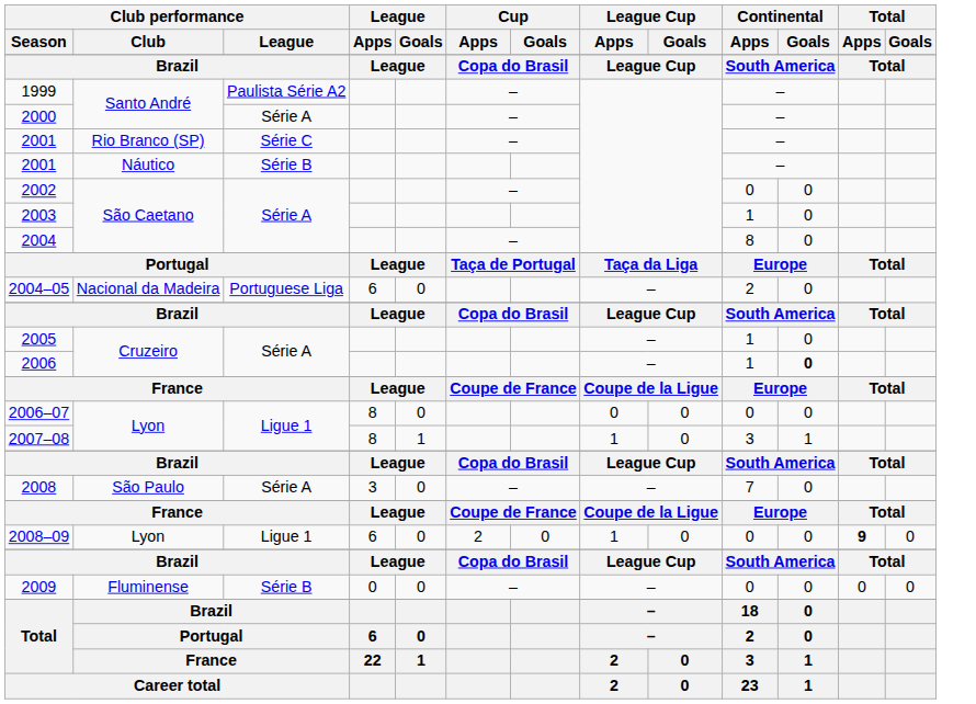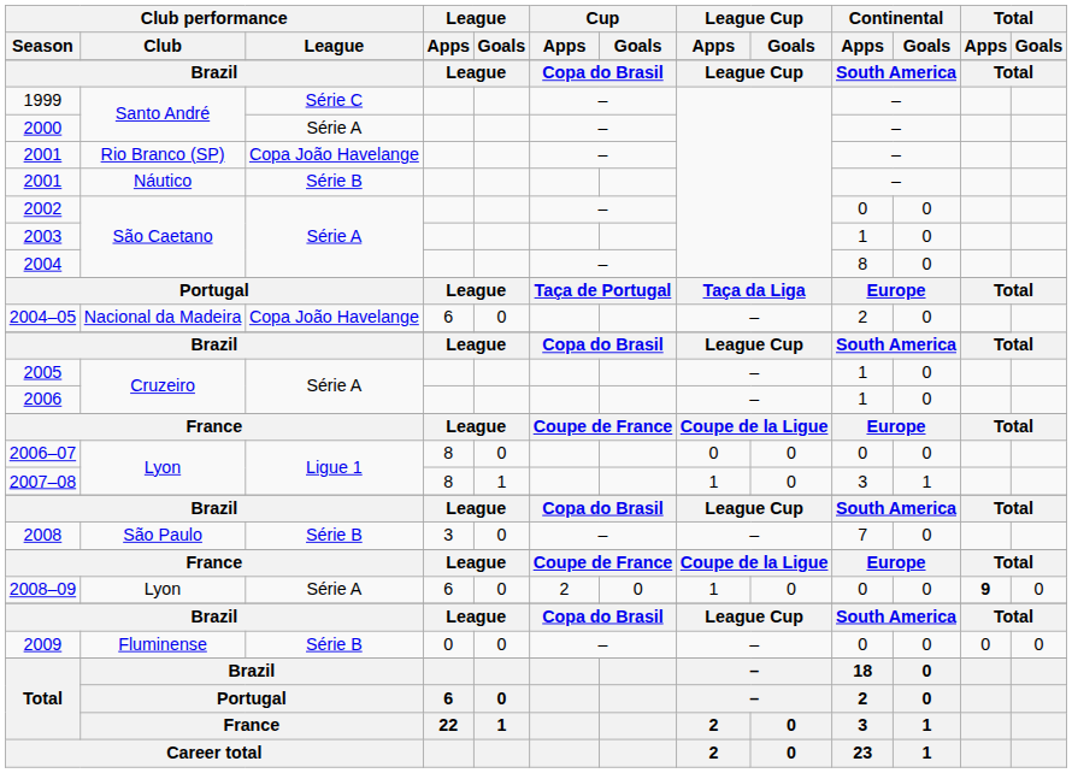1999 | Club performance / League: Paulista Série A2 -> Série C
2001 / Rio Branco (SP) | Club performance / League: Série C -> Copa João Havelange
2004–05 | Club performance / League: Portuguese Liga -> Copa João Havelange
2006 | Continental / Goals: bold -> normal
2008 | Club performance / League: Série A -> Série B
2008–09 | Club performance / League: Ligue 1 -> Série A
